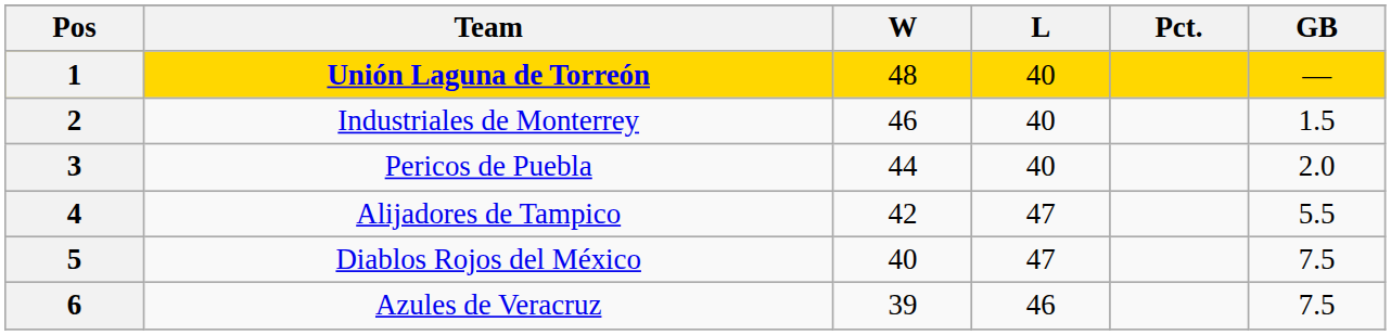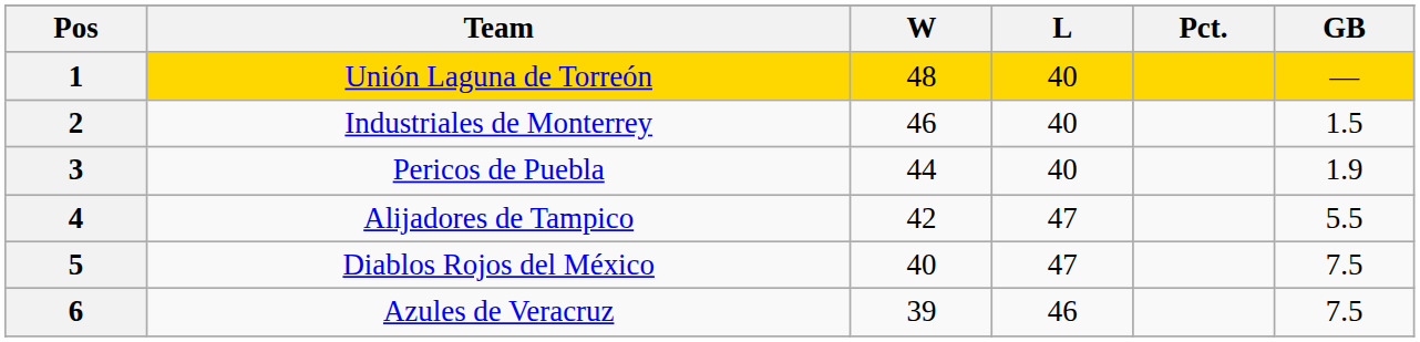1 | Team: bold -> normal
3 | GB: 2.0 -> 1.9
